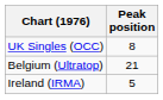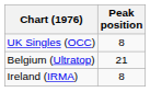Ireland (IRMA) | Peak position: 5 -> 8
